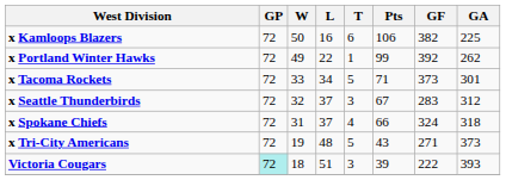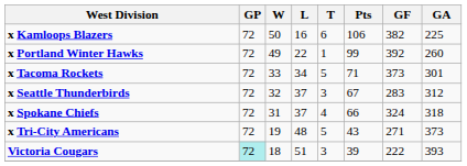x Portland Winter Hawks | GA: 262 -> 260
